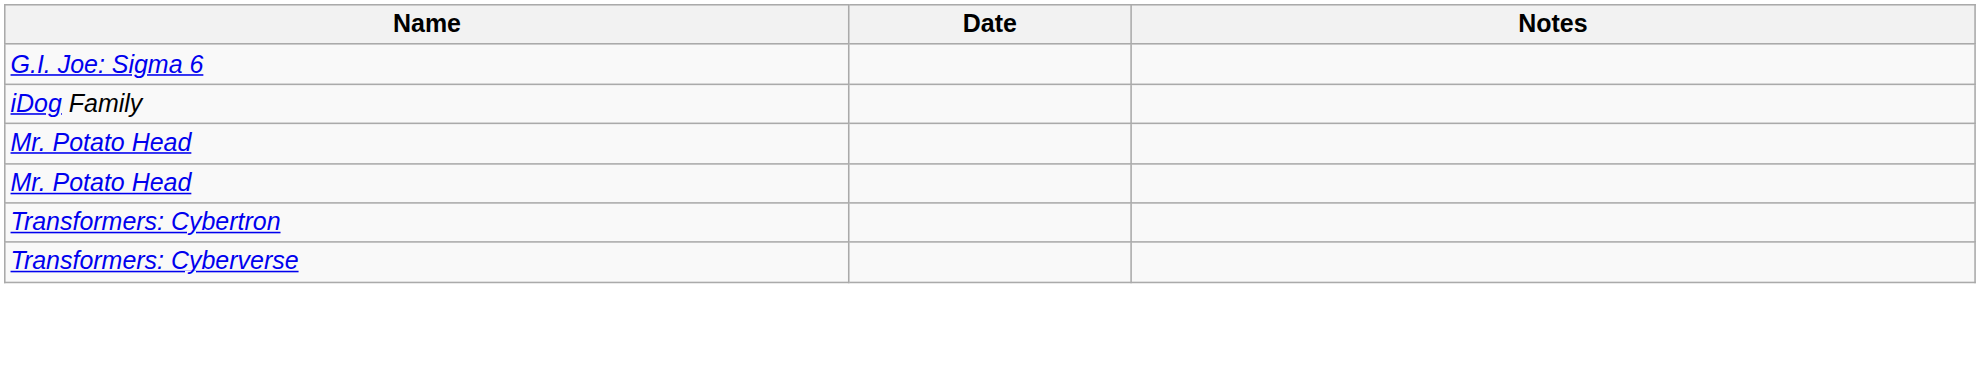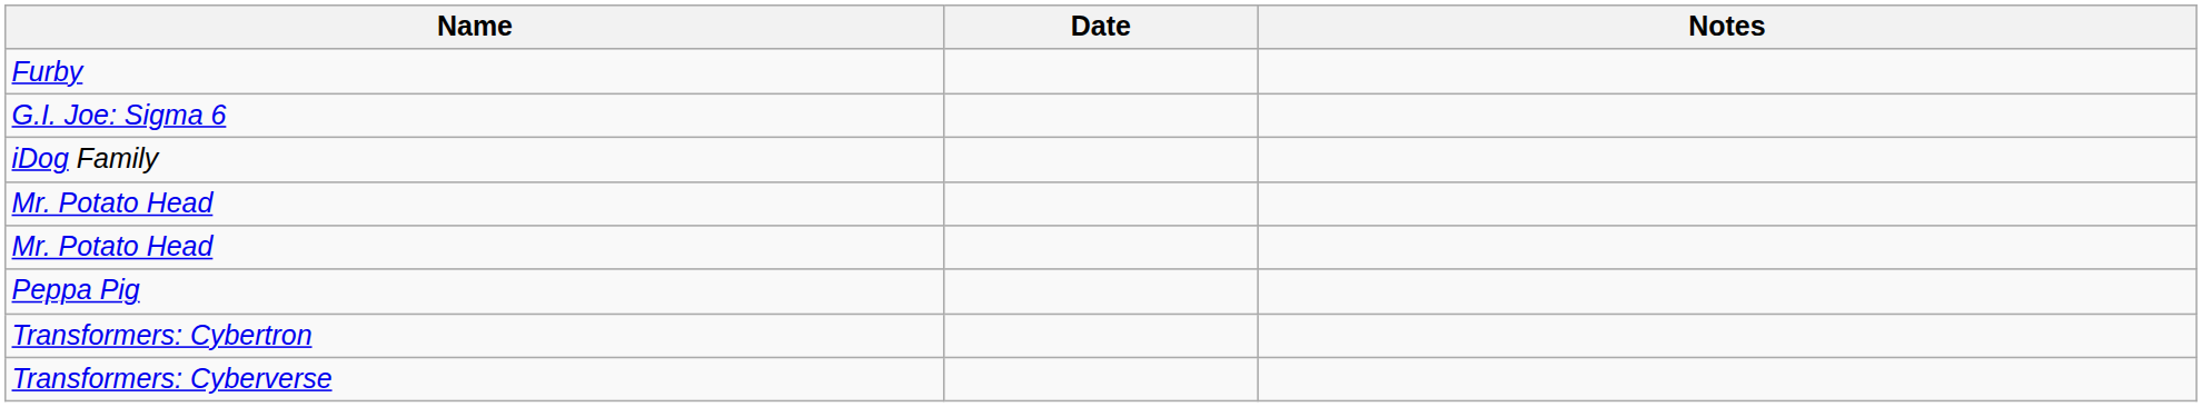+ row: Furby
+ row: Peppa Pig
